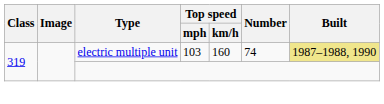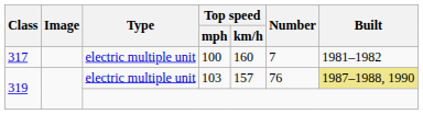+ row: 317 | electric multiple unit | 100 | 160 | 7 | 1981–1982
319 / electric multiple unit | Top speed / km/h: 160 -> 157
319 / electric multiple unit | Number: 74 -> 76
